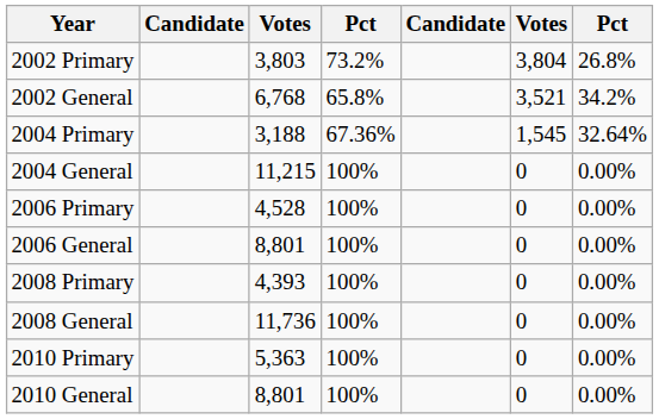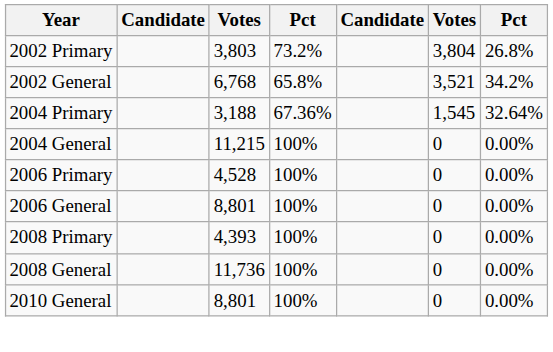- row: 2010 Primary | 5,363 | 100% | 0 | 0.00%
